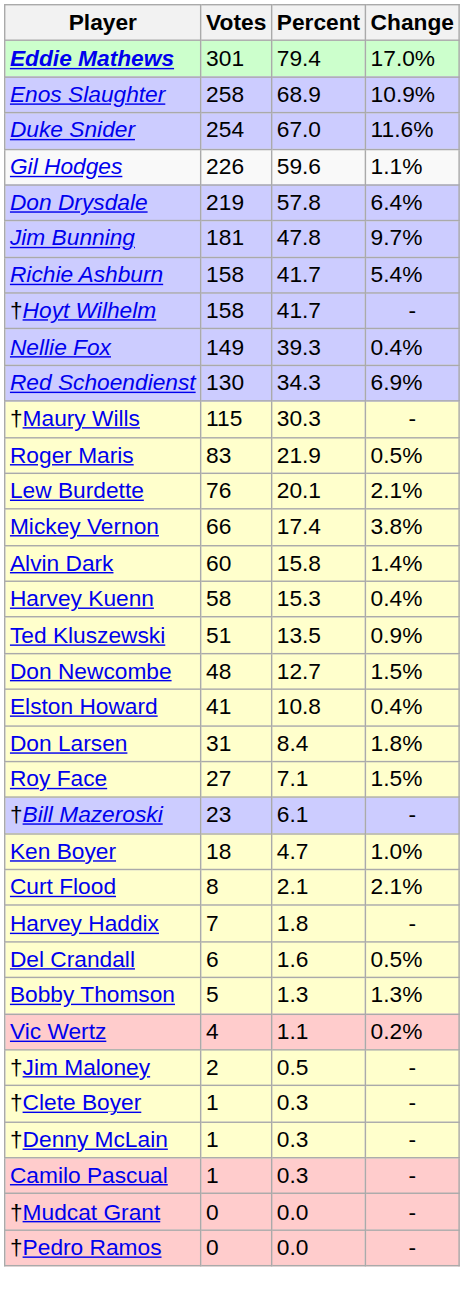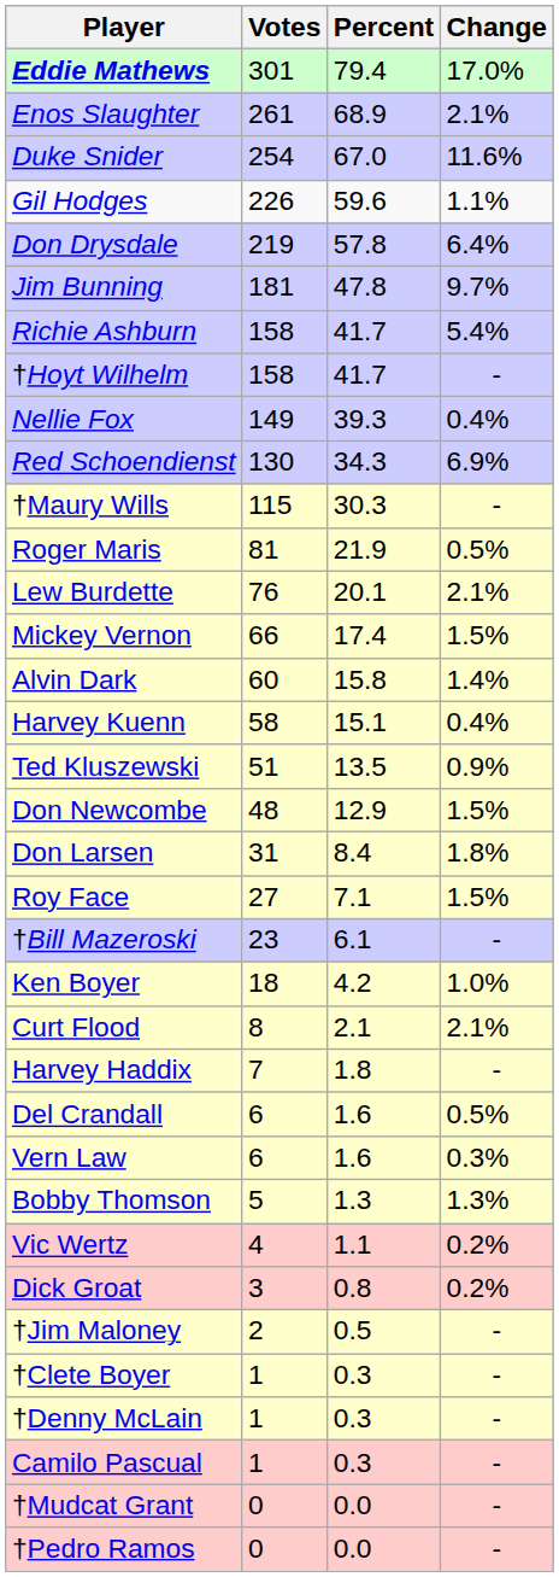Enos Slaughter | Votes: 258 -> 261
Enos Slaughter | Change: 10.9% -> 2.1%
Roger Maris | Votes: 83 -> 81
Mickey Vernon | Change: 3.8% -> 1.5%
Harvey Kuenn | Percent: 15.3 -> 15.1
Don Newcombe | Percent: 12.7 -> 12.9
- row: Elston Howard | 41 | 10.8 | 0.4%
Ken Boyer | Percent: 4.7 -> 4.2
+ row: Vern Law | 6 | 1.6 | 0.3%
+ row: Dick Groat | 3 | 0.8 | 0.2%
